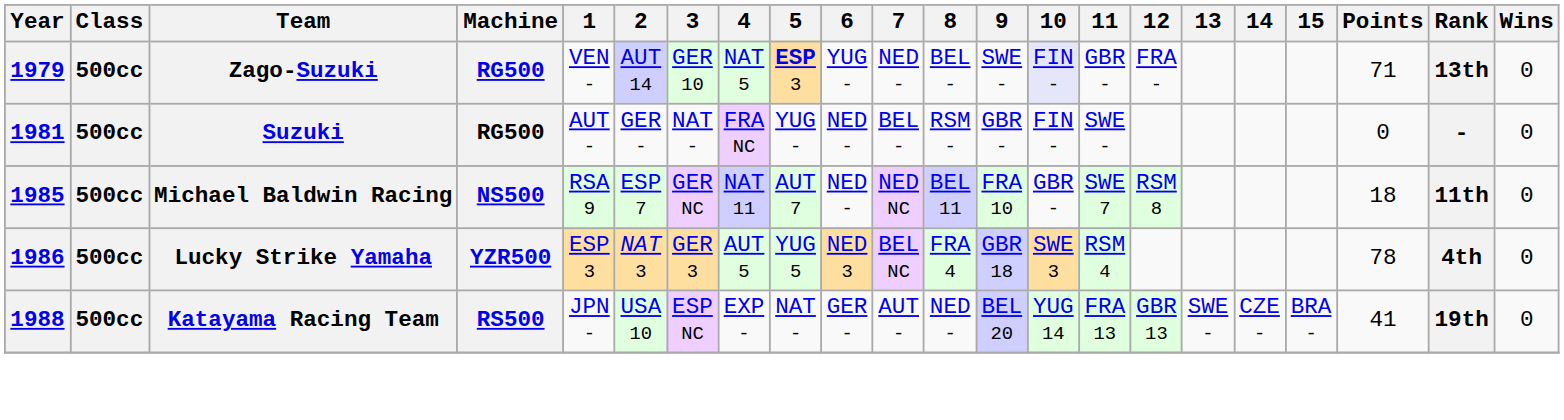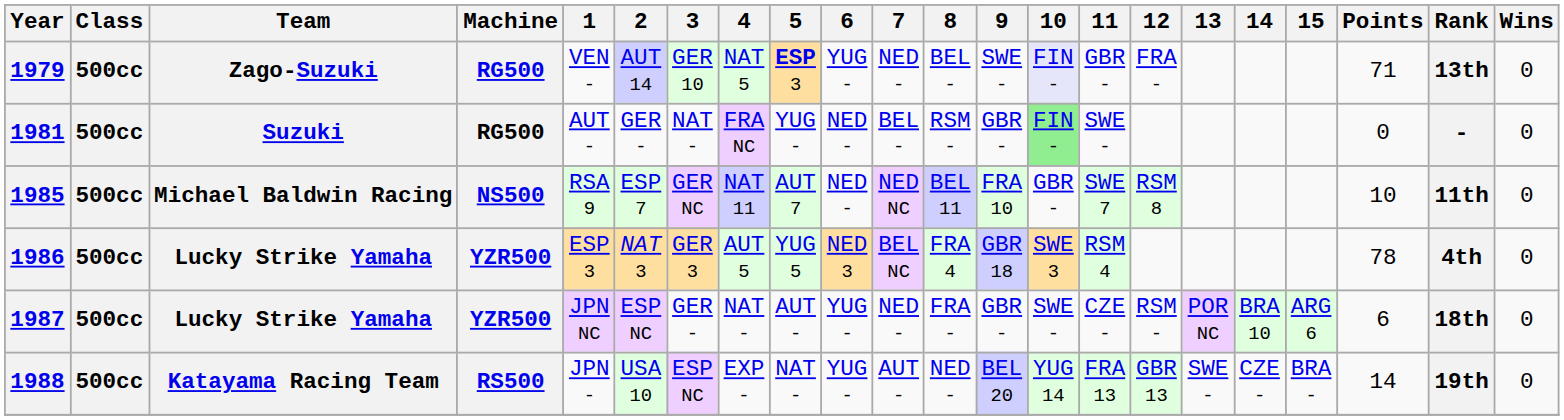1981 | 10: no background -> lightgreen background
1985 | Points: 18 -> 10
+ row: 1987 | 500cc | Lucky Strike Yamaha | YZR500 | JPN NC | ESP NC | GER - | NAT - | AUT - | YUG - | NED - | FRA - | GBR - | SWE - | CZE - | RSM - | POR NC | BRA 10 | ARG 6 | 6 | 18th | 0
1988 | 6: GER - -> YUG -
1988 | Points: 41 -> 14
